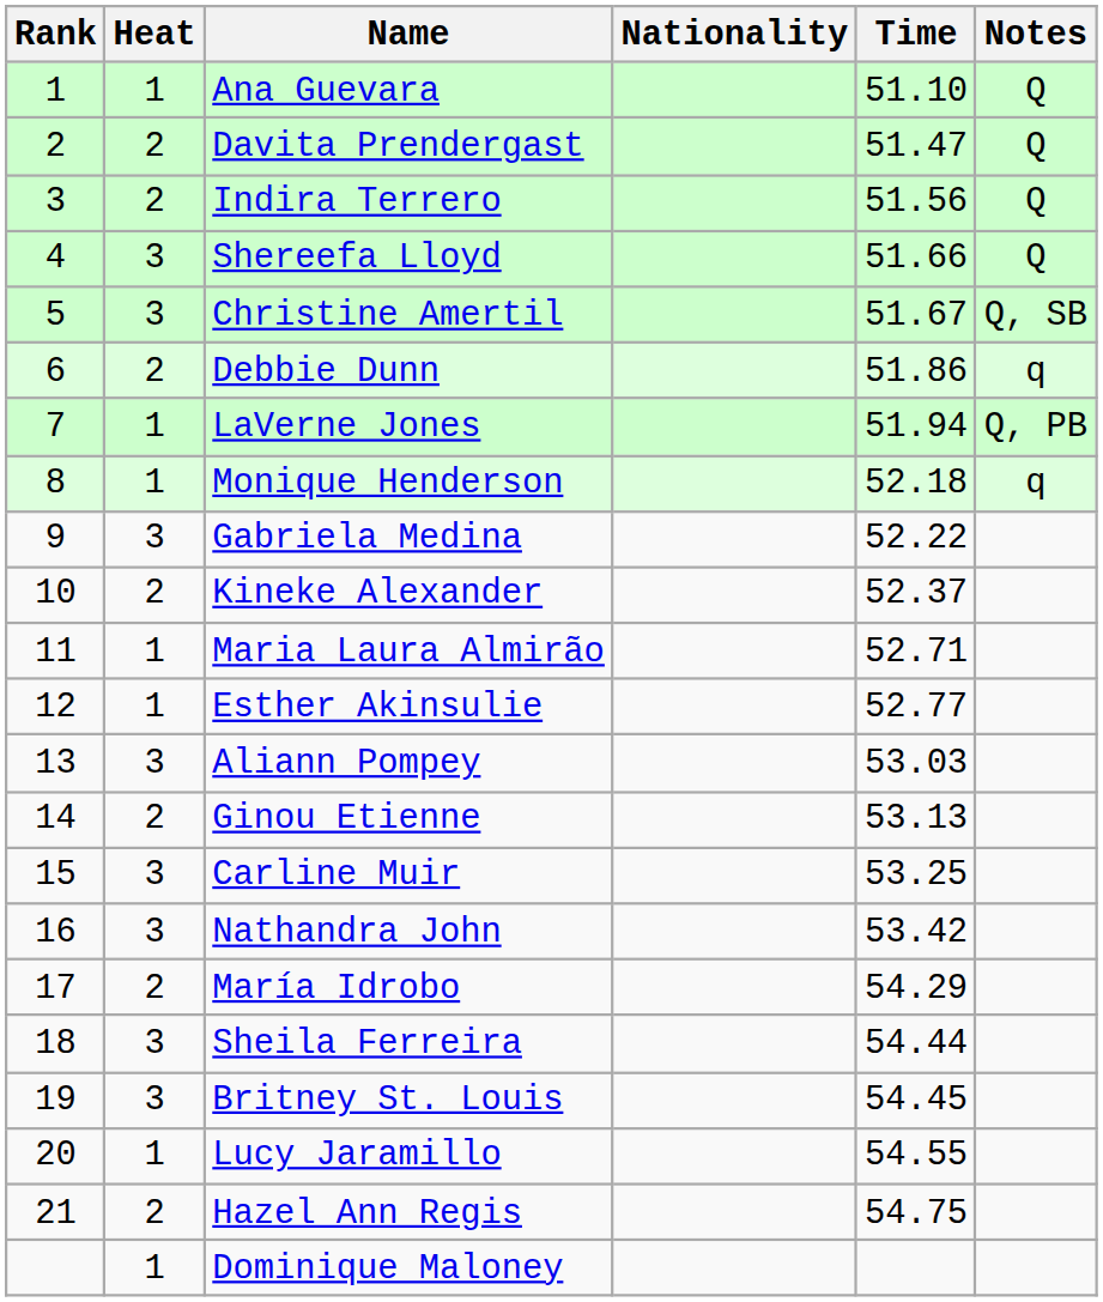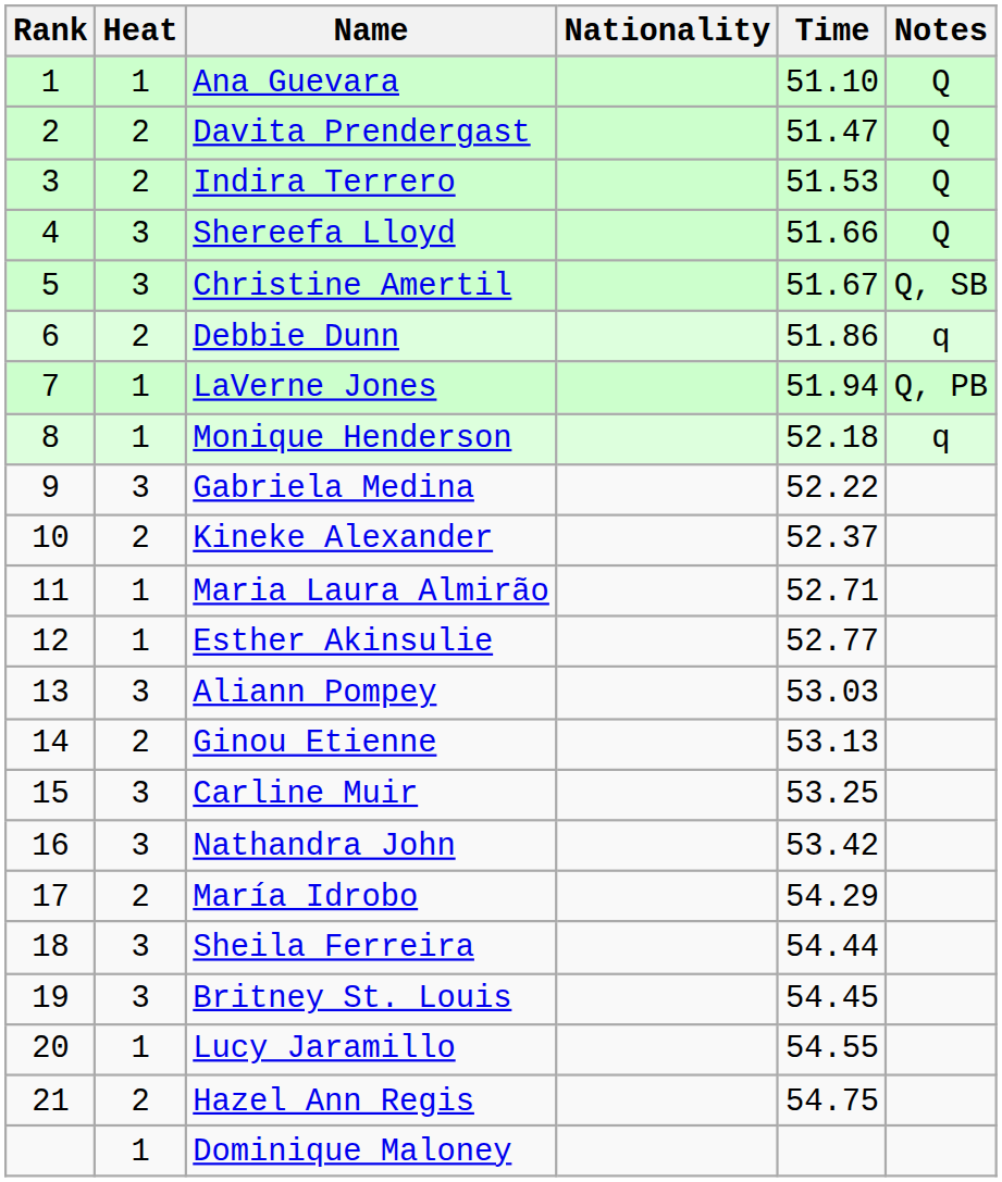Indira Terrero | Time: 51.56 -> 51.53
